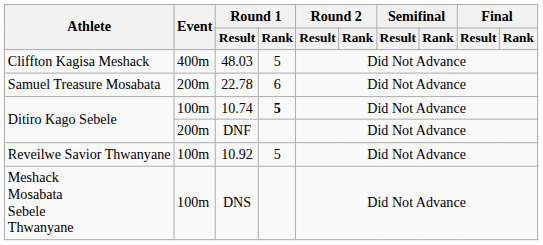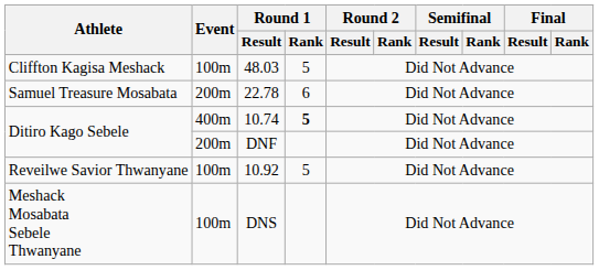48.03 | Event: 400m -> 100m
10.74 | Event: 100m -> 400m
